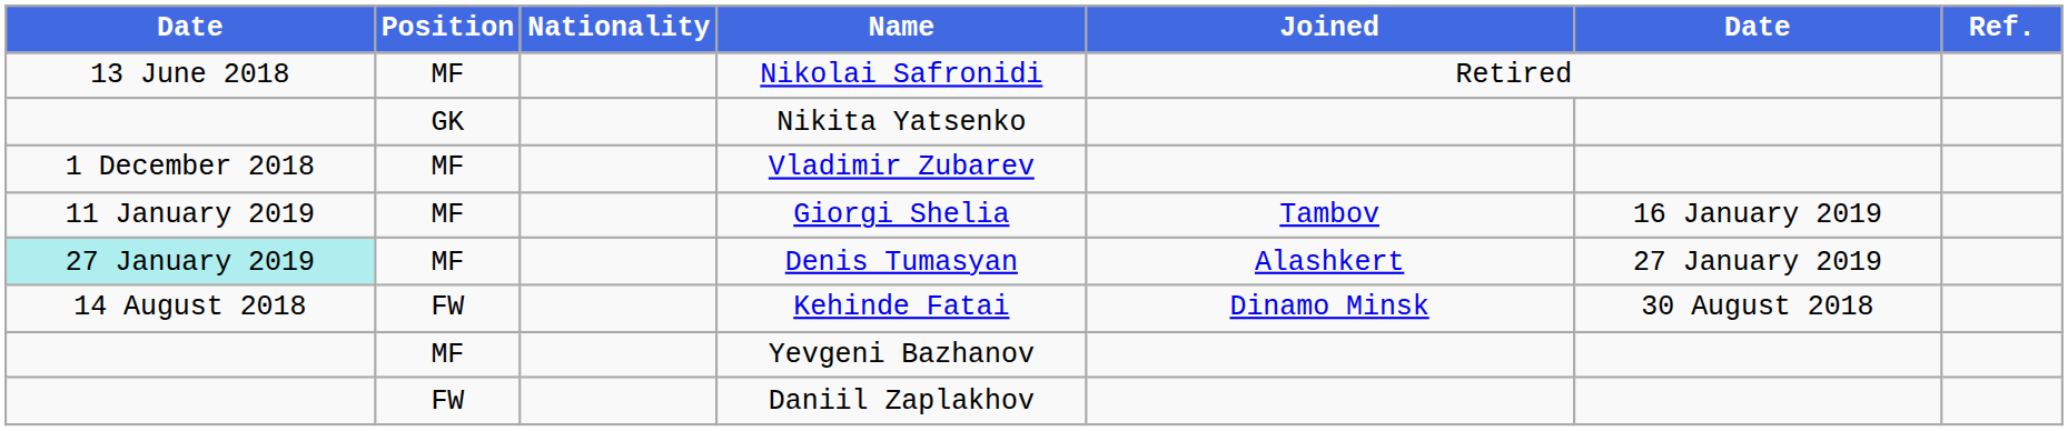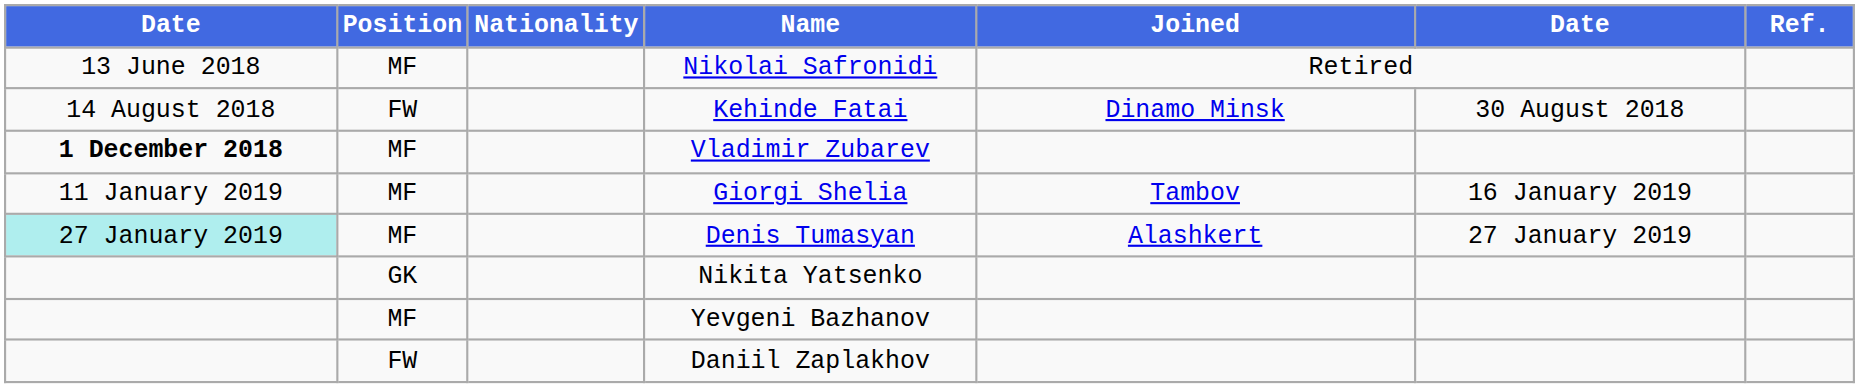rows swapped: Kehinde Fatai <-> Nikita Yatsenko
Vladimir Zubarev | column 1: normal -> bold
